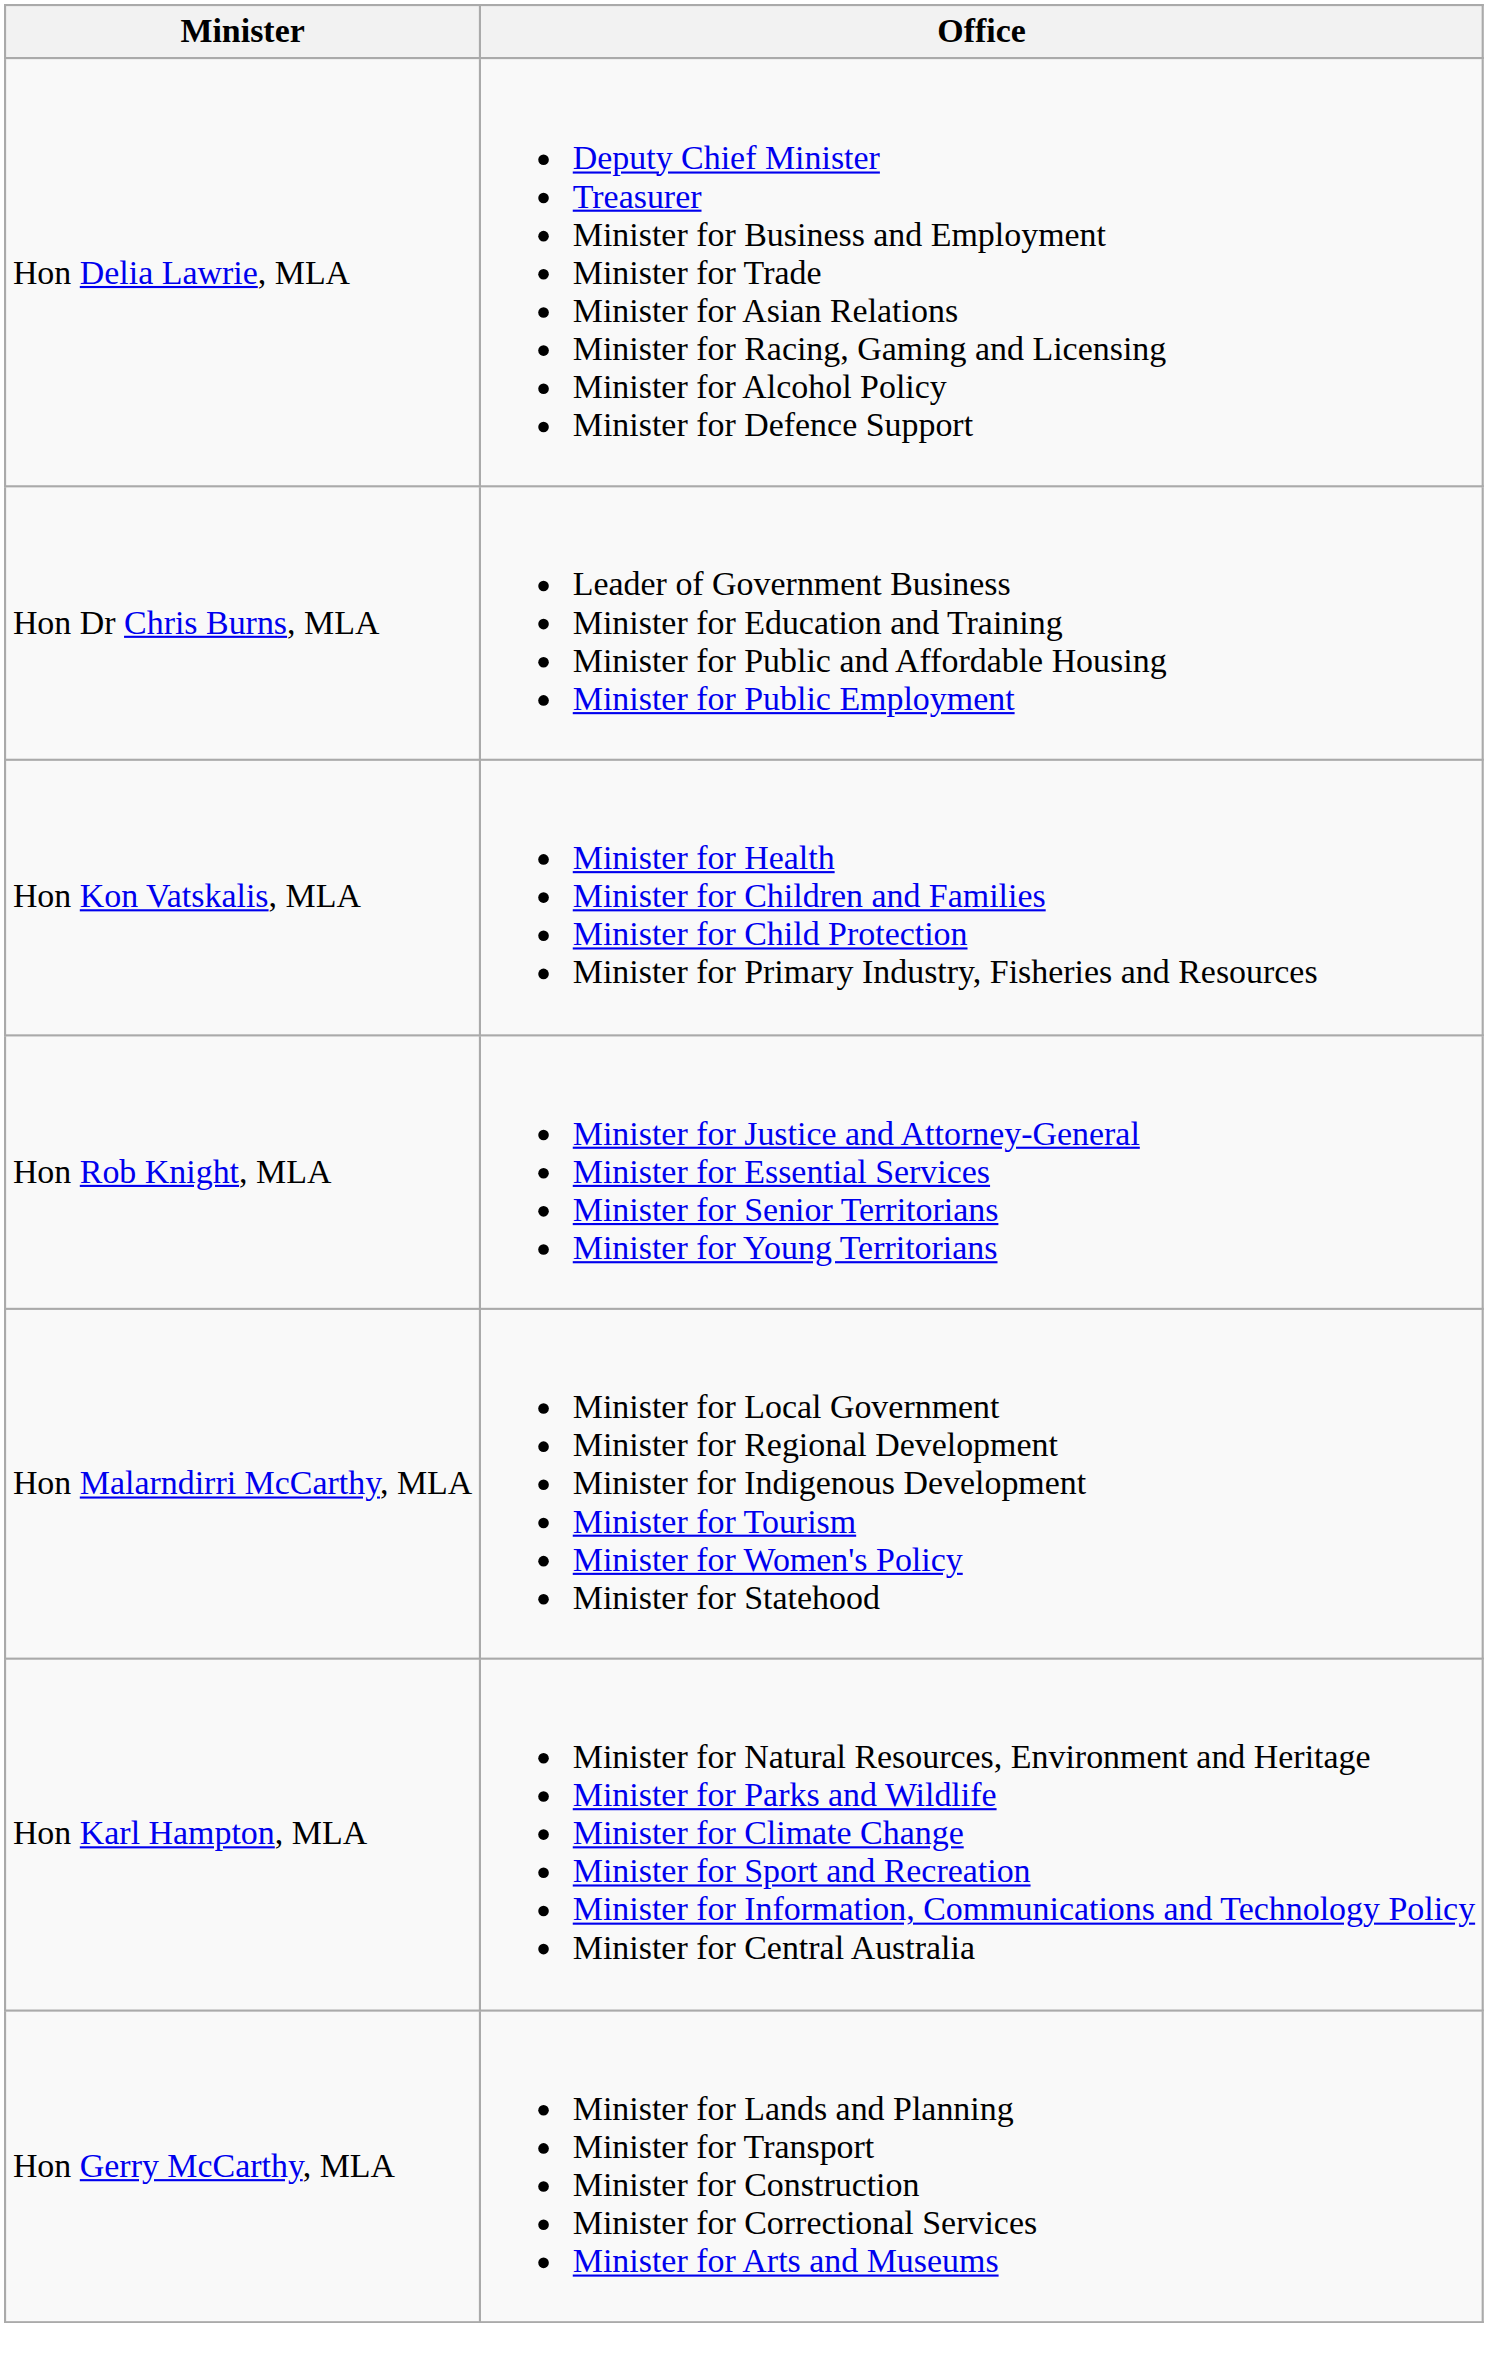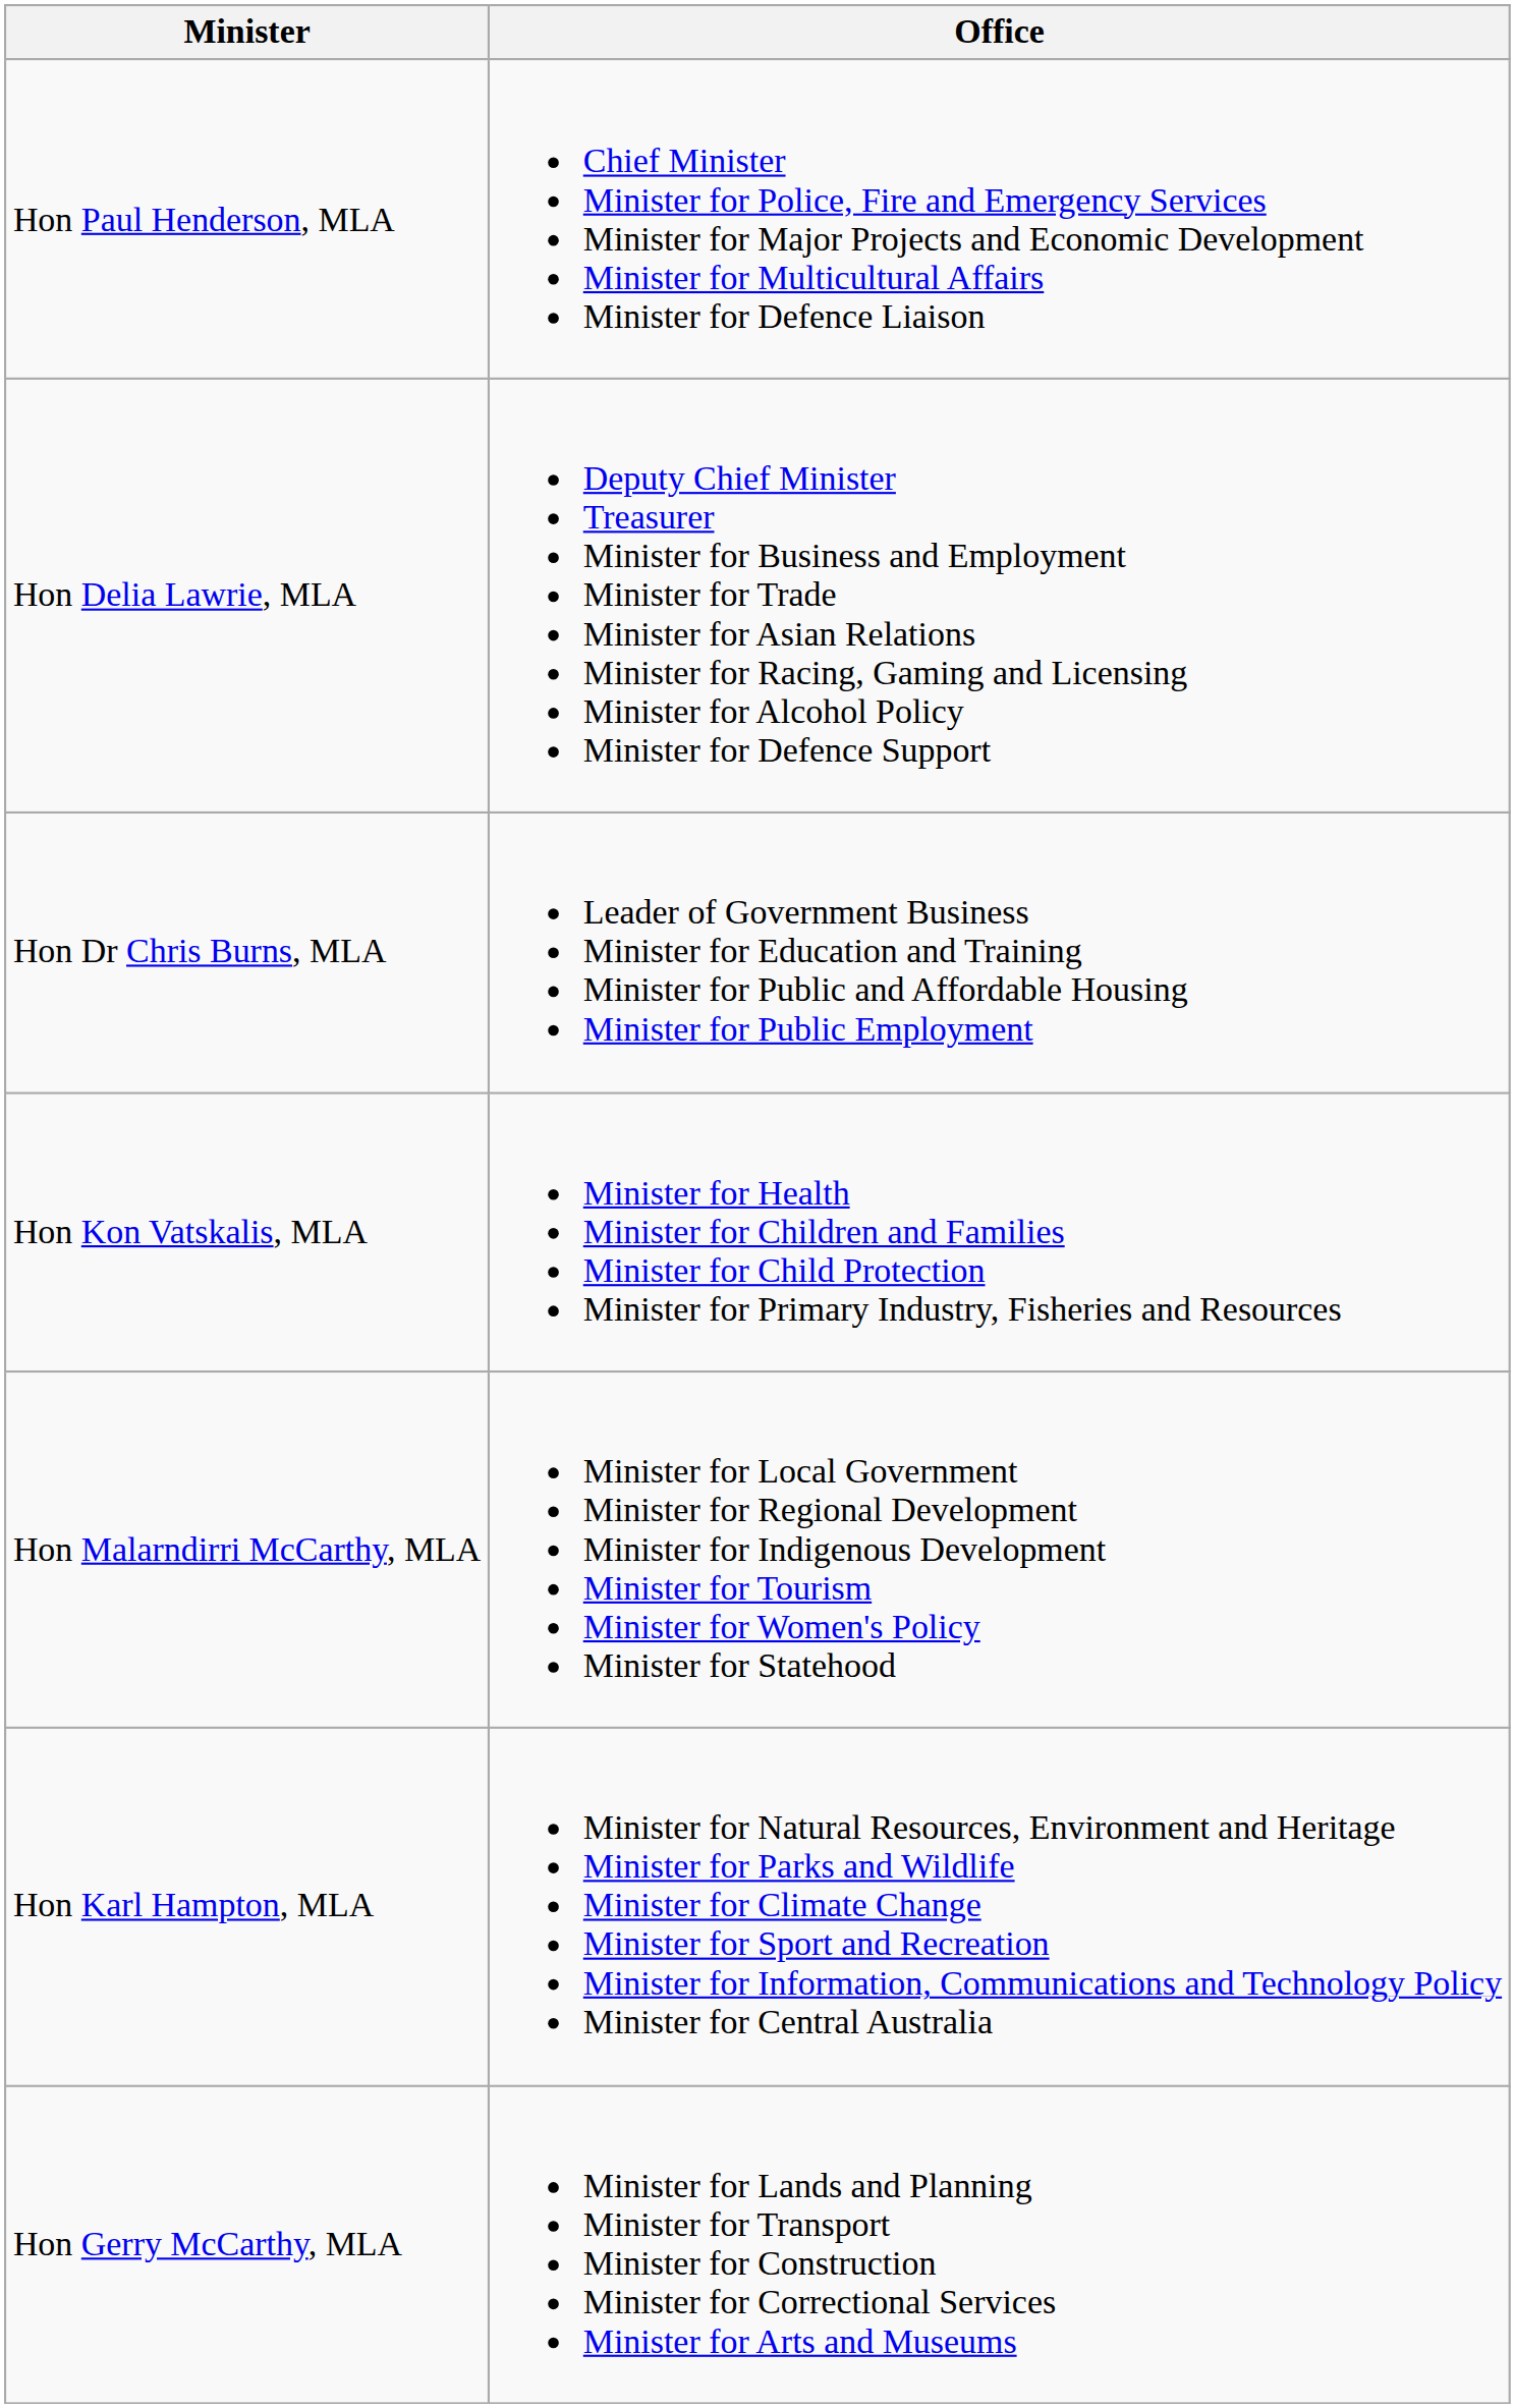+ row: Hon Paul Henderson, MLA | Chief Minister Minister for Police, Fire and Emergency Services Minister for Major Projects and Economic Development Minister for Multicultural Affairs Minister for Defence Liaison
- row: Hon Rob Knight, MLA | Minister for Justice and Attorney-General Minister for Essential Services Minister for Senior Territorians Minister for Young Territorians
